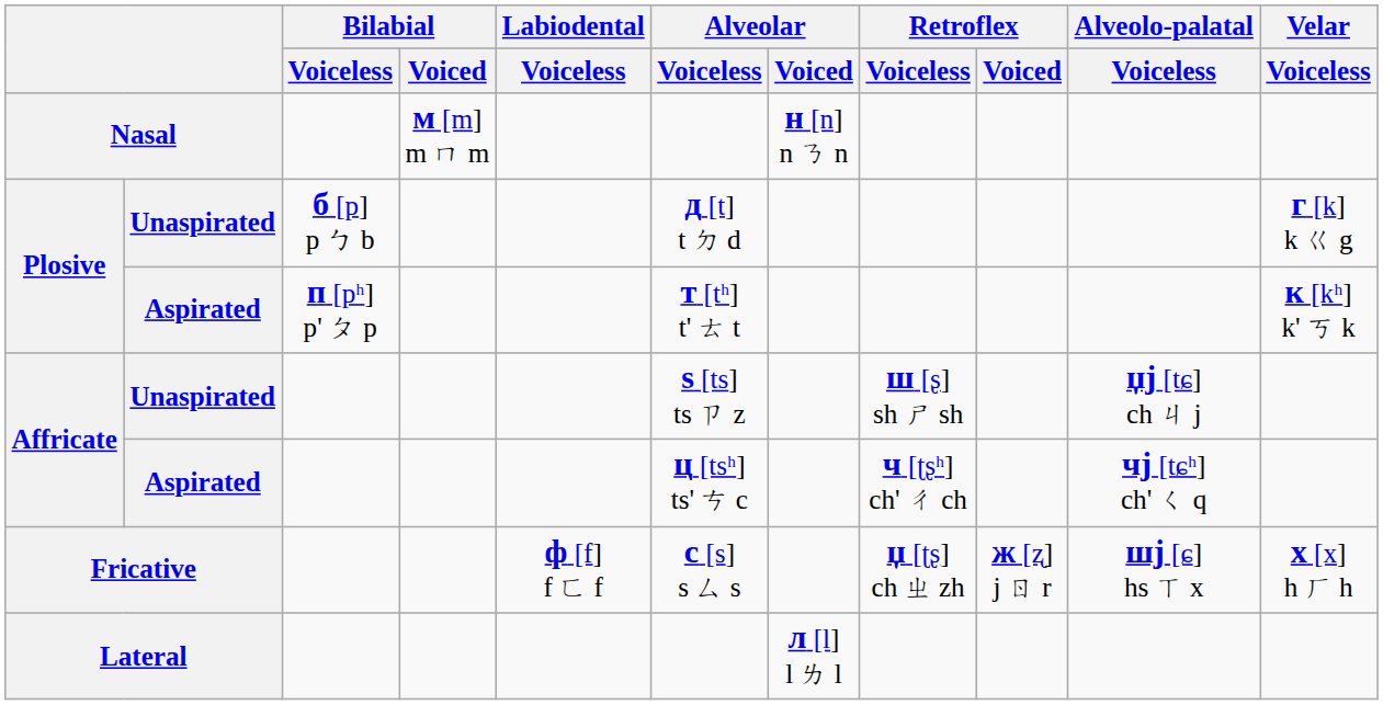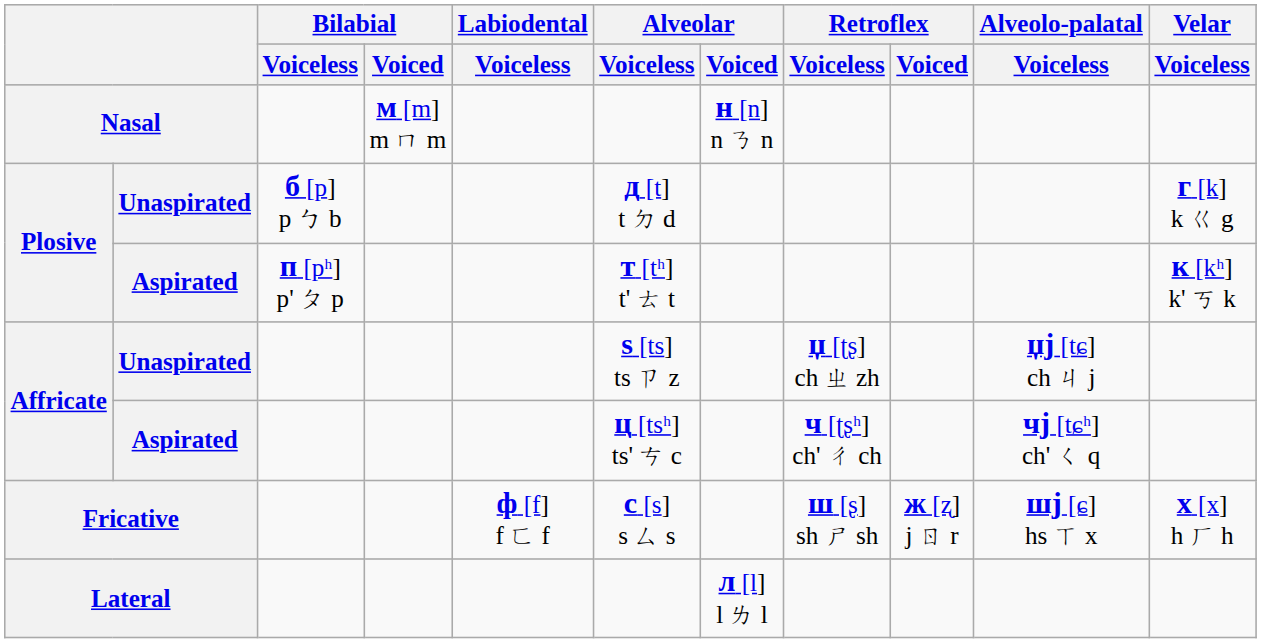Affricate / Unaspirated | Retroflex / Voiceless: ш [ʂ] sh ㄕ sh -> џ [ʈʂ] ch ㄓ zh
Fricative | Retroflex / Voiceless: џ [ʈʂ] ch ㄓ zh -> ш [ʂ] sh ㄕ sh
